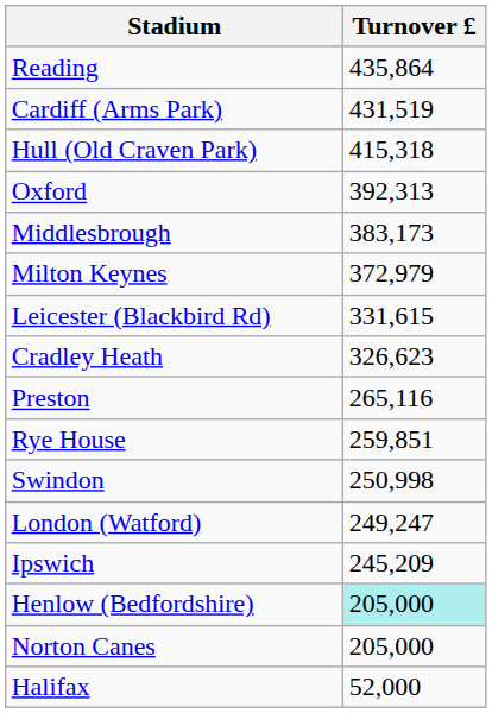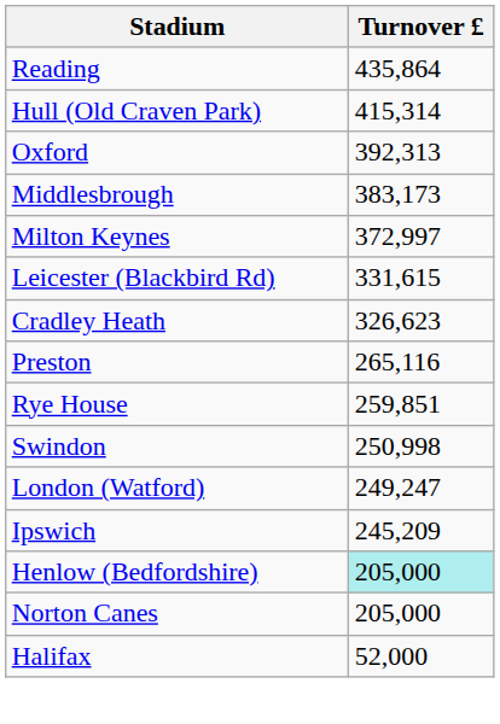- row: Cardiff (Arms Park) | 431,519
Hull (Old Craven Park) | Turnover £: 415,318 -> 415,314
Milton Keynes | Turnover £: 372,979 -> 372,997
